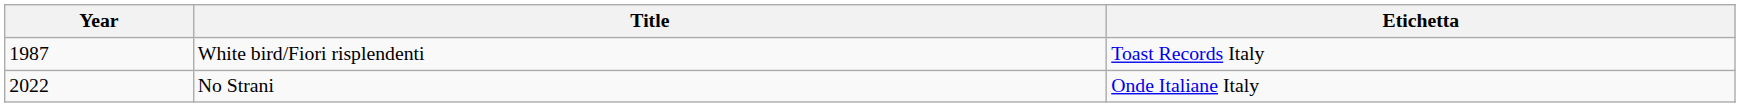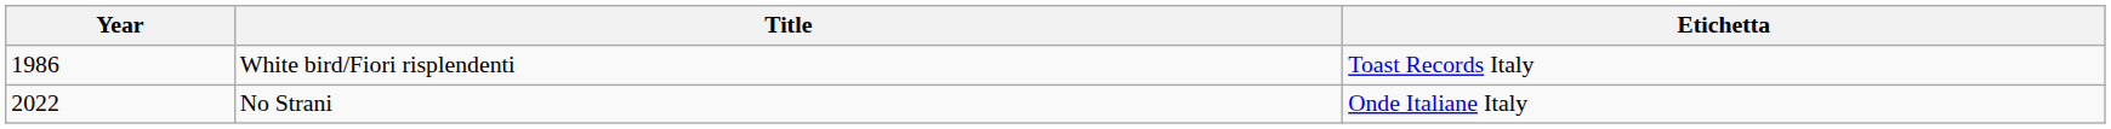White bird/Fiori risplendenti | Year: 1987 -> 1986
